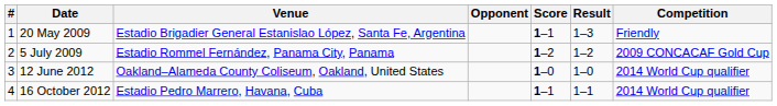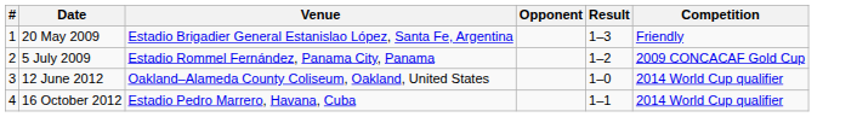- column: Score | 1–1 | 1–2 | 1–0 | 1–1
